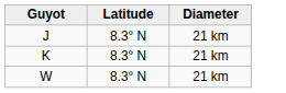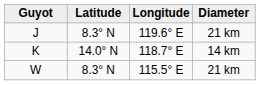+ column: Longitude | 119.6° E | 118.7° E | 115.5° E
K | Latitude: 8.3° N -> 14.0° N
K | Diameter: 21 km -> 14 km
